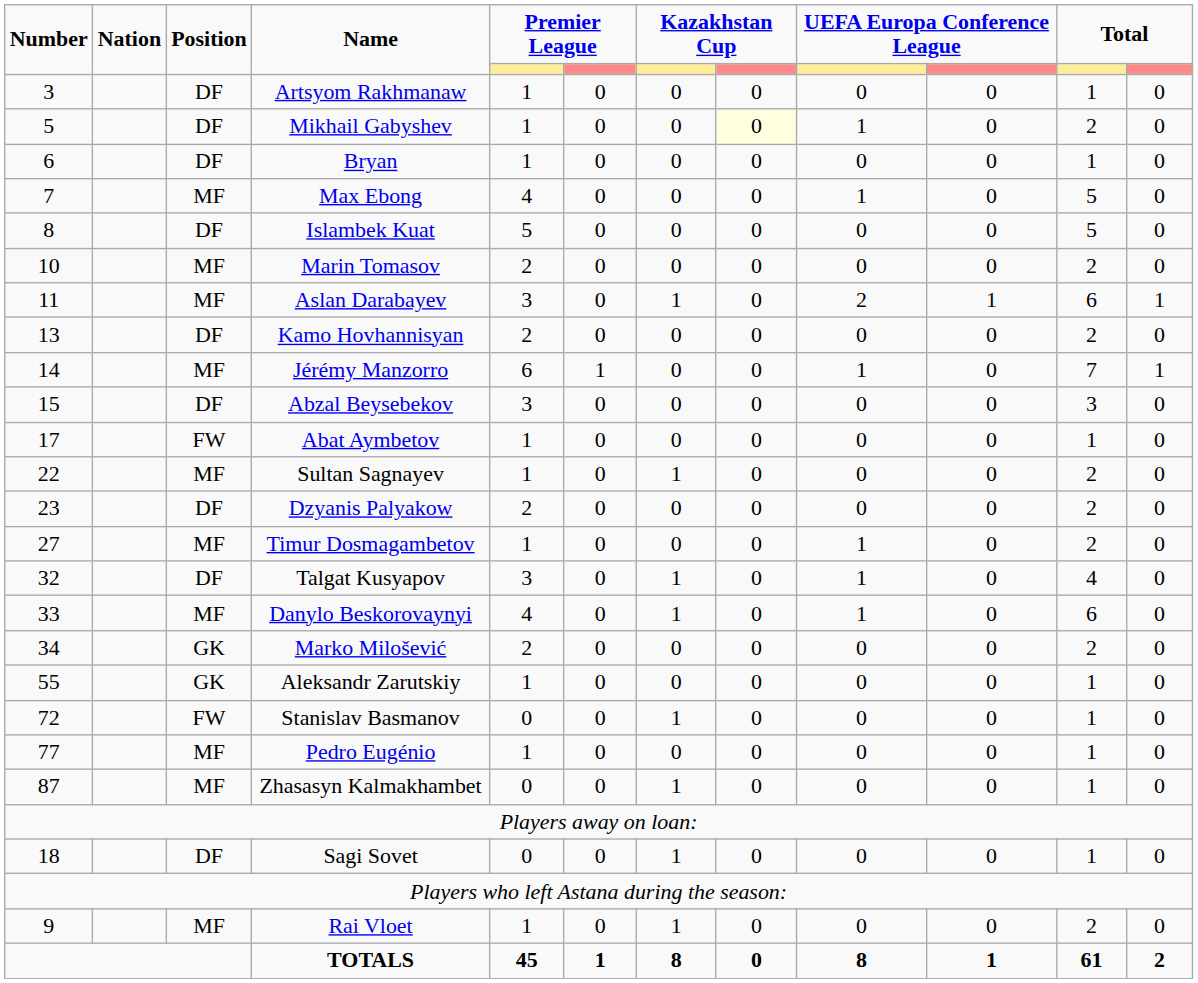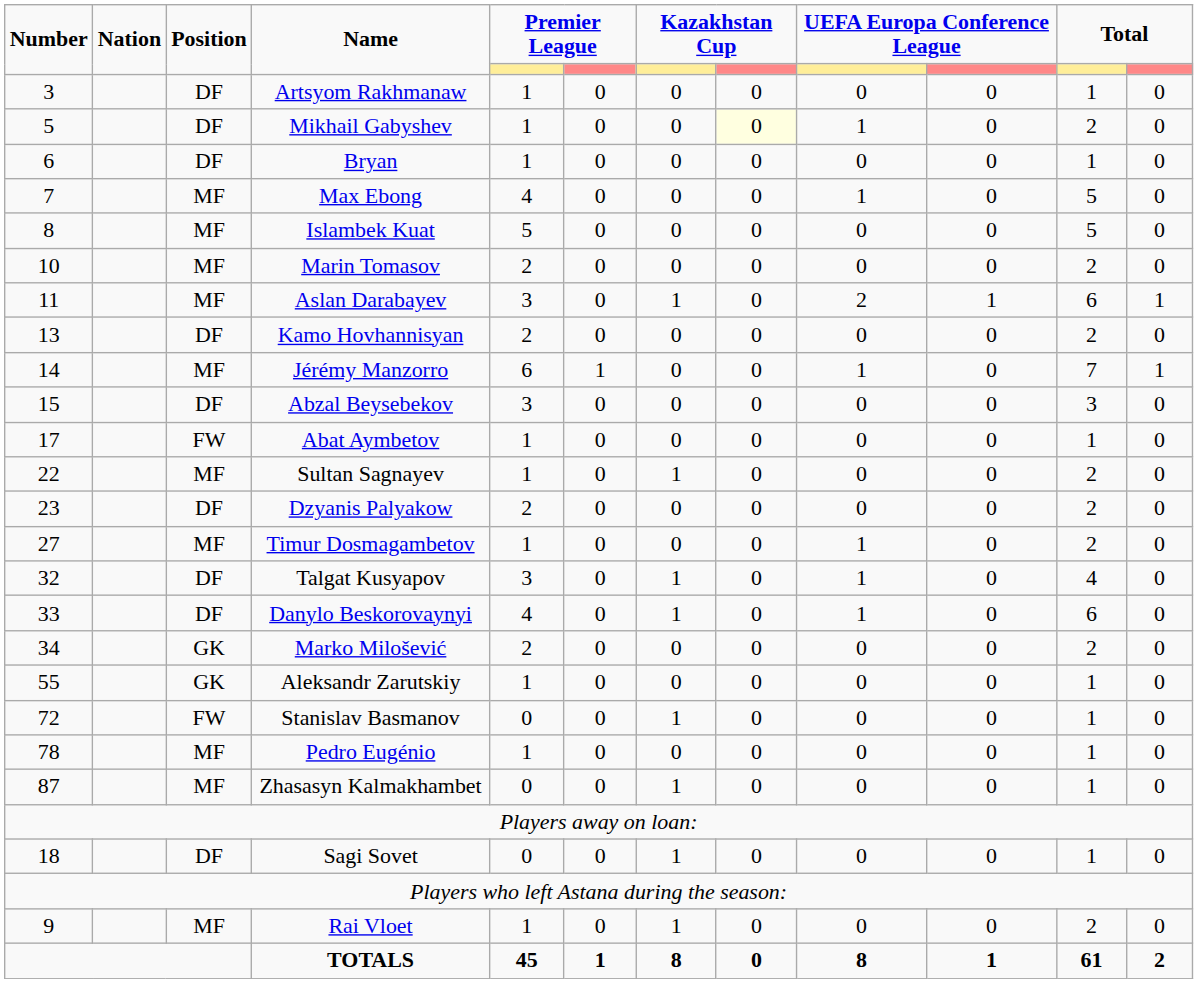Islambek Kuat | Position: DF -> MF
Danylo Beskorovaynyi | Position: MF -> DF
Pedro Eugénio | Number: 77 -> 78
